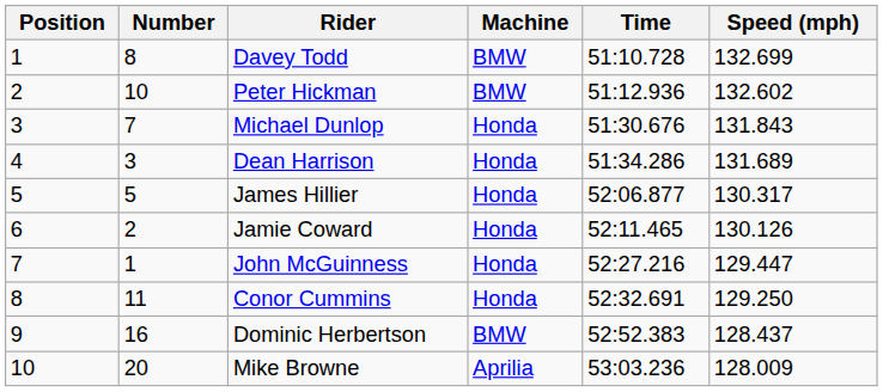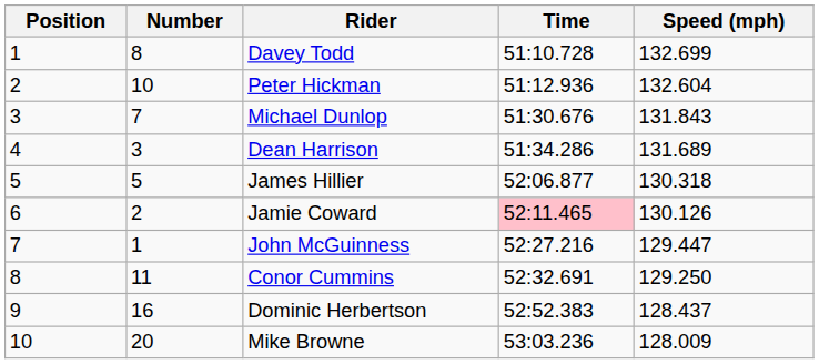- column: Machine | BMW | BMW | Honda | Honda | Honda | Honda | Honda | Honda | BMW | Aprilia
Peter Hickman | Speed (mph): 132.602 -> 132.604
James Hillier | Speed (mph): 130.317 -> 130.318
Jamie Coward | Time: no background -> pink background
